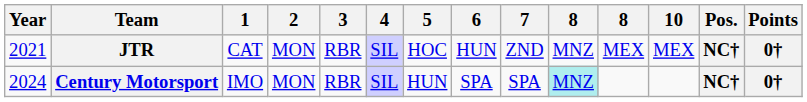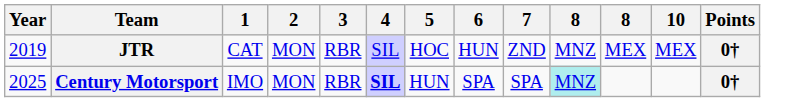- column: Pos. | NC† | NC†
JTR | Year: 2021 -> 2019
Century Motorsport | Year: 2024 -> 2025
Century Motorsport | 4: normal -> bold
